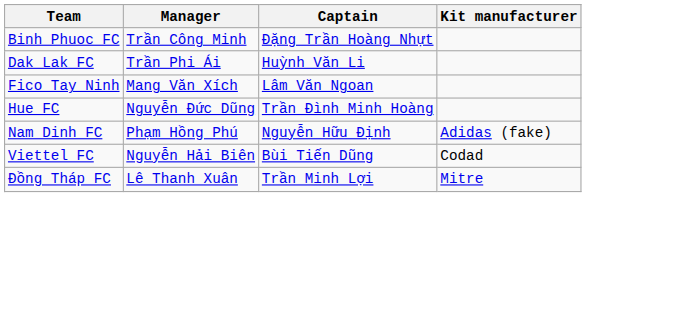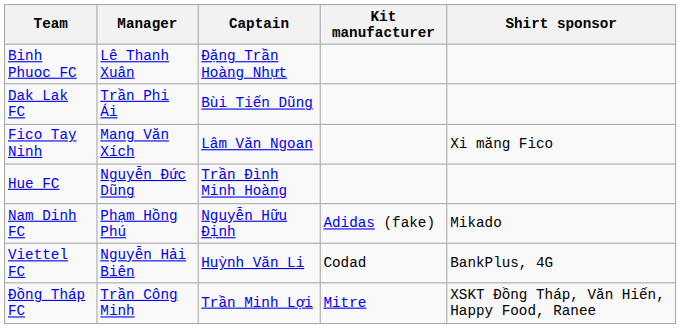+ column: Shirt sponsor | Xi măng Fico | Mikado | BankPlus, 4G | XSKT Đồng Tháp, Văn Hiến, Happy Food, Ranee
Binh Phuoc FC | Manager: Trần Công Minh -> Lê Thanh Xuân
Dak Lak FC | Captain: Huỳnh Văn Li -> Bùi Tiến Dũng
Viettel FC | Captain: Bùi Tiến Dũng -> Huỳnh Văn Li
Đồng Tháp FC | Manager: Lê Thanh Xuân -> Trần Công Minh
